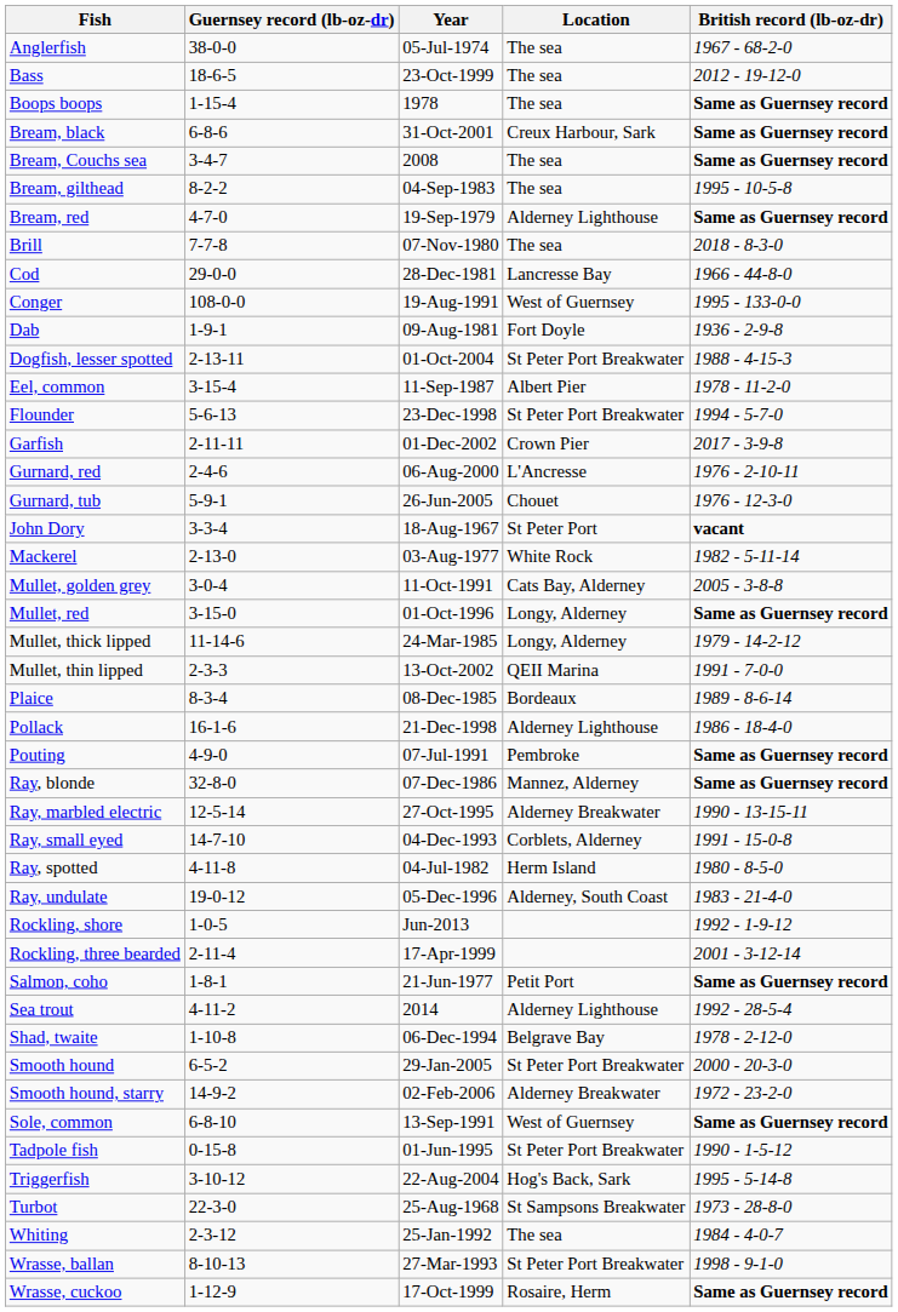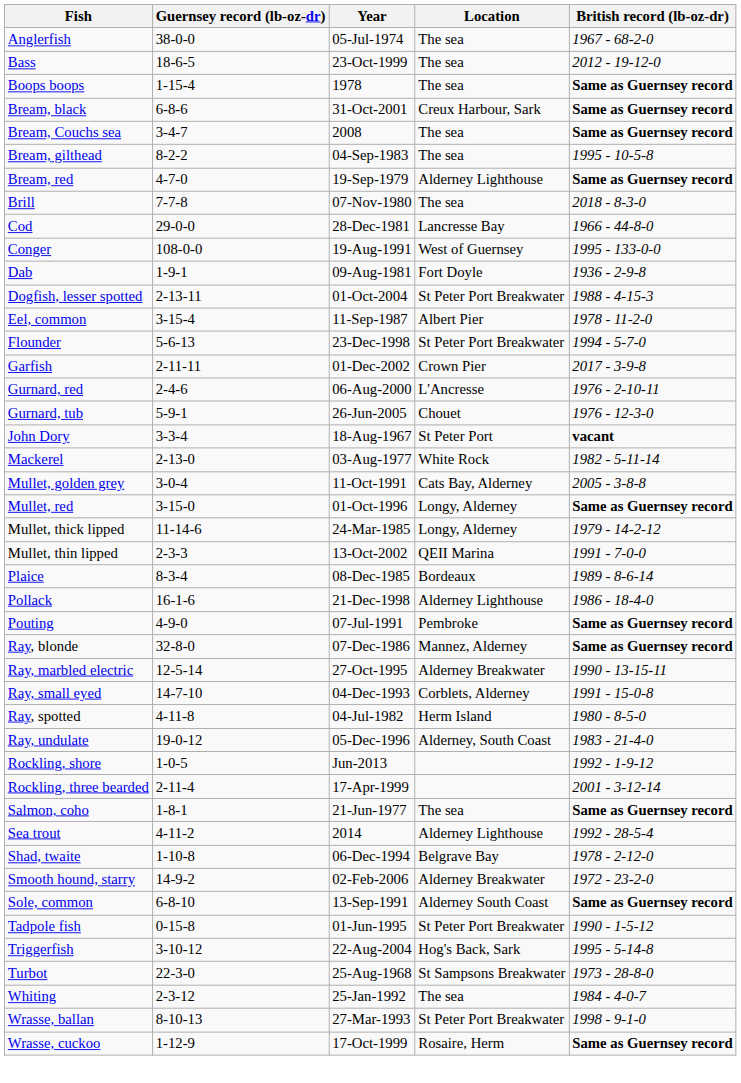Salmon, coho | Location: Petit Port -> The sea
- row: Smooth hound | 6-5-2 | 29-Jan-2005 | St Peter Port Breakwater | 2000 - 20-3-0
Sole, common | Location: West of Guernsey -> Alderney South Coast
